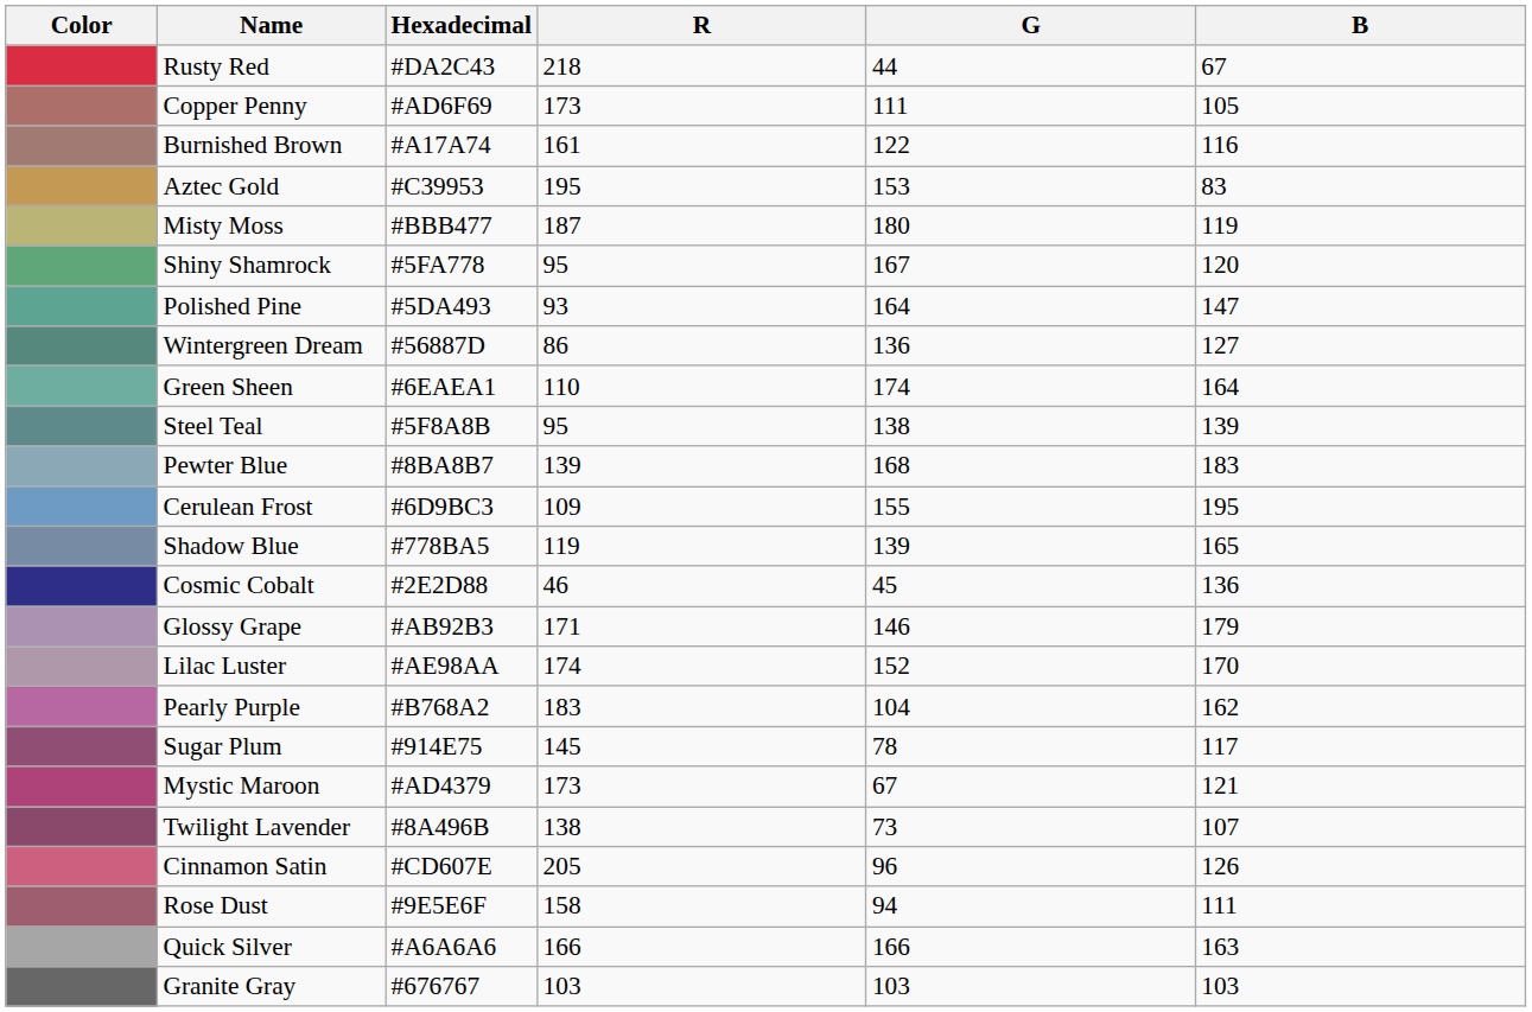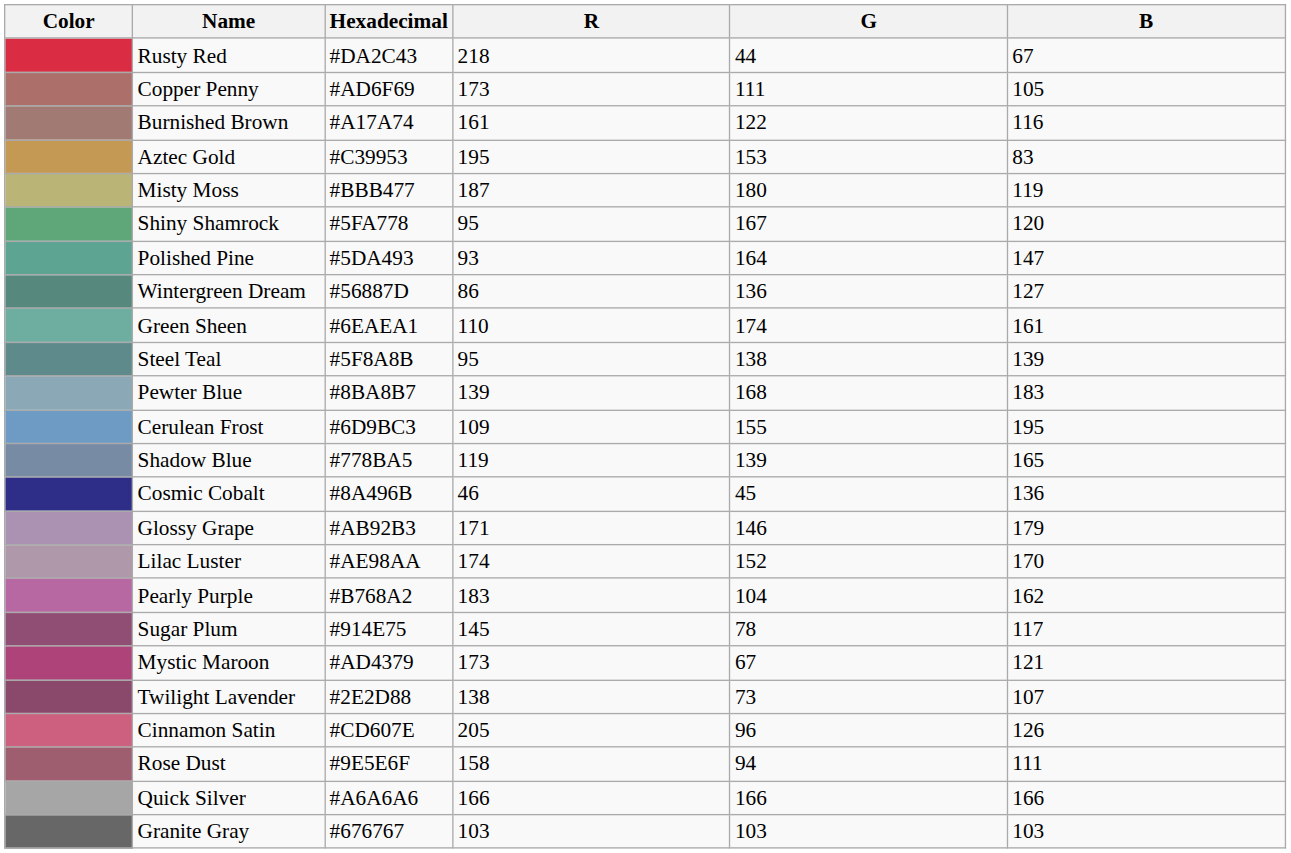Green Sheen | B: 164 -> 161
Cosmic Cobalt | Hexadecimal: #2E2D88 -> #8A496B
Twilight Lavender | Hexadecimal: #8A496B -> #2E2D88
Quick Silver | B: 163 -> 166
